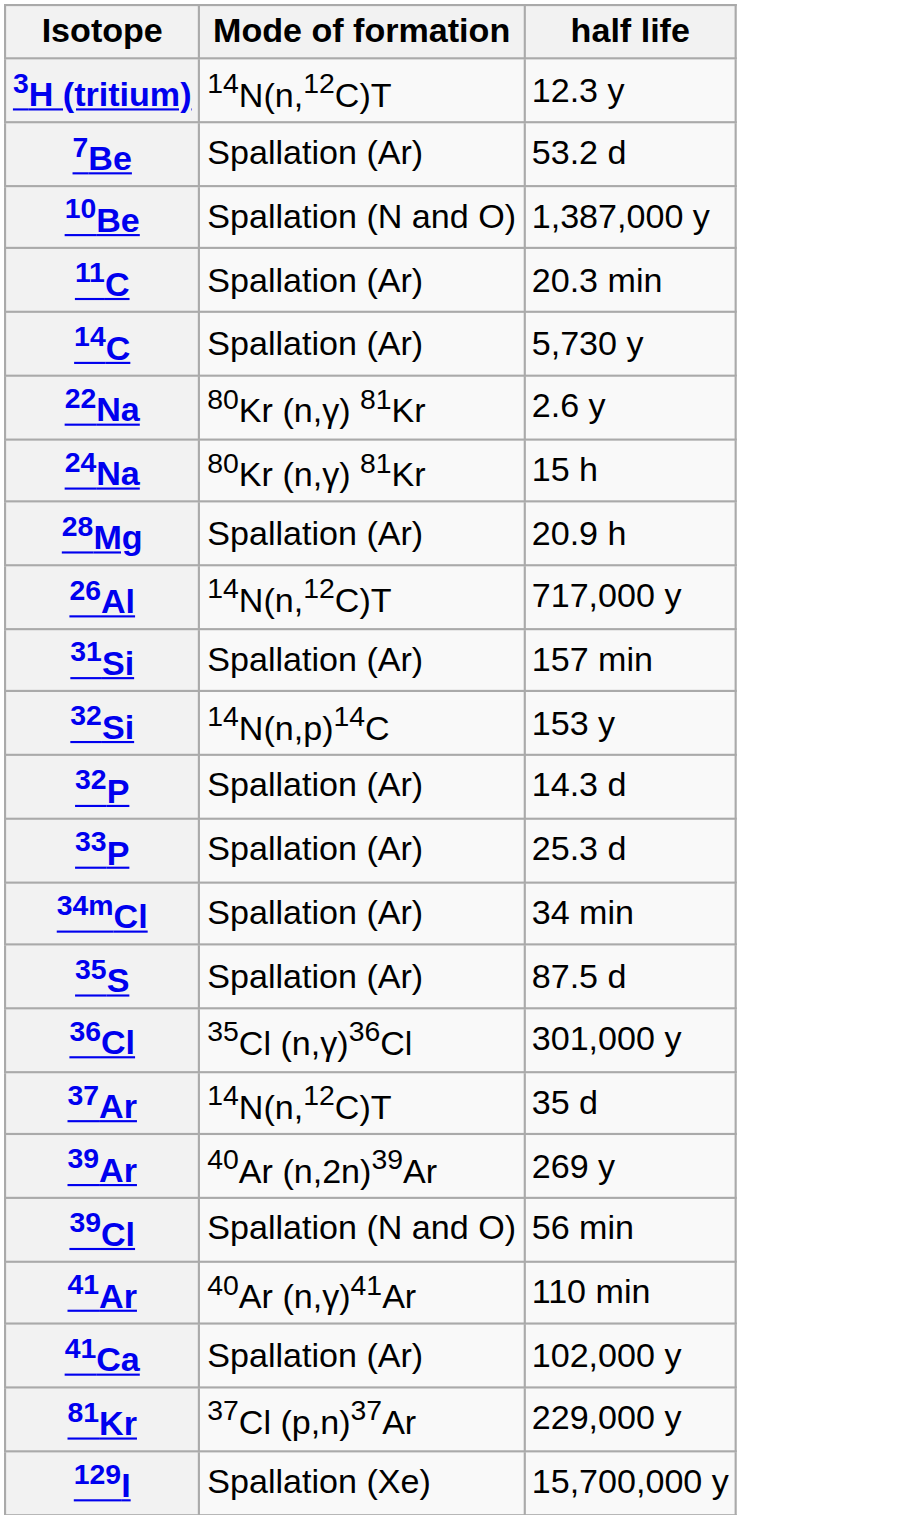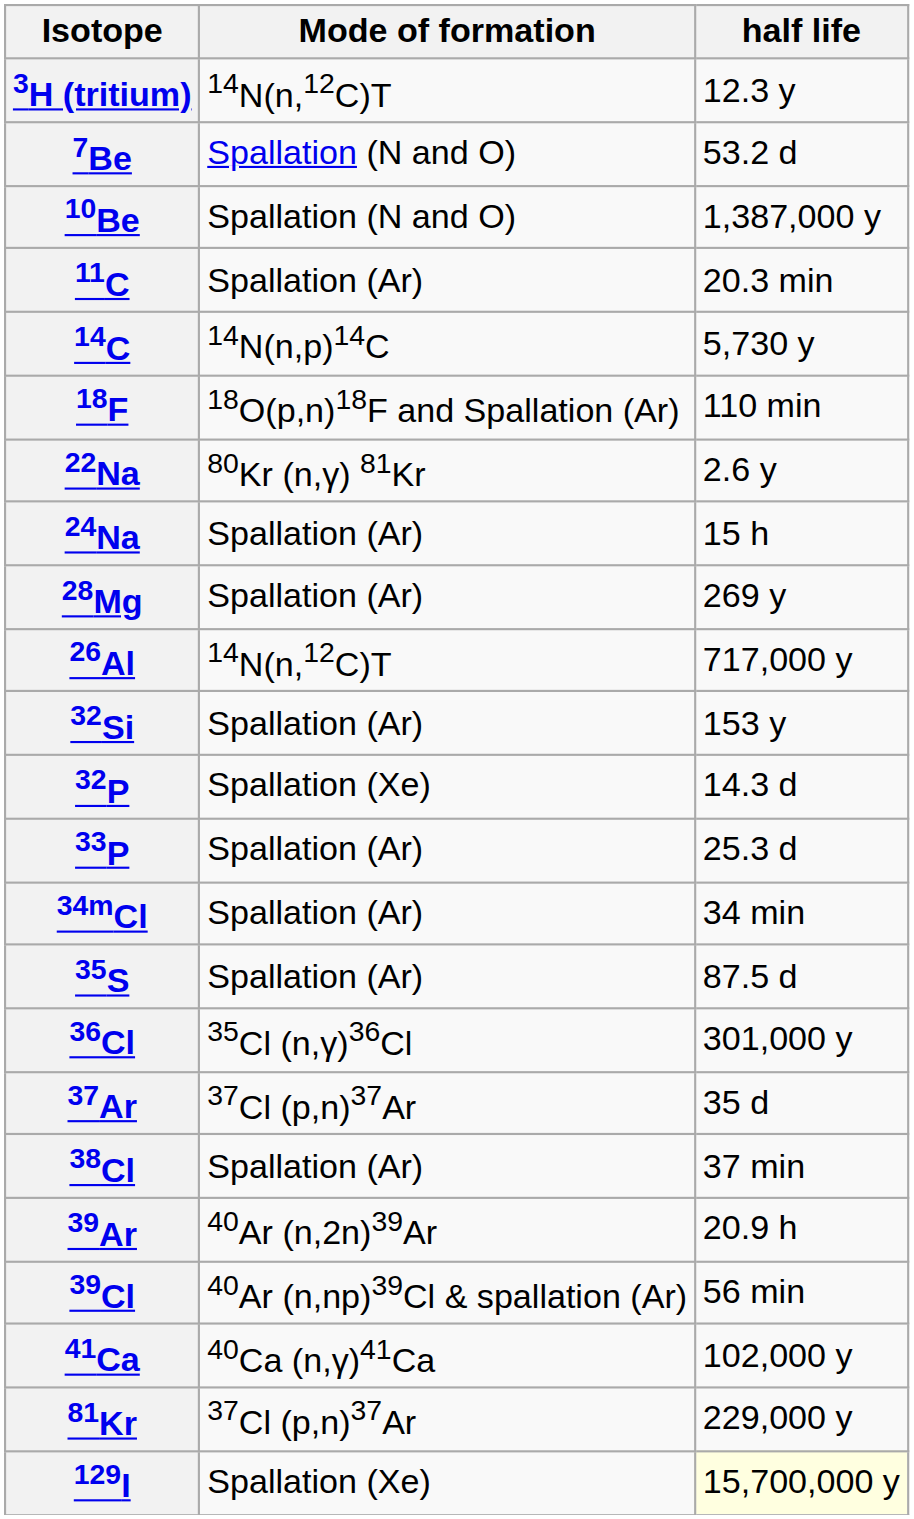7Be | Mode of formation: Spallation (Ar) -> Spallation (N and O)
14C | Mode of formation: Spallation (Ar) -> 14N(n,p)14C
+ row: 18F | 18O(p,n)18F and Spallation (Ar) | 110 min
24Na | Mode of formation: 80Kr (n,γ) 81Kr -> Spallation (Ar)
28Mg | half life: 20.9 h -> 269 y
- row: 31Si | Spallation (Ar) | 157 min
32Si | Mode of formation: 14N(n,p)14C -> Spallation (Ar)
32P | Mode of formation: Spallation (Ar) -> Spallation (Xe)
37Ar | Mode of formation: 14N(n,12C)T -> 37Cl (p,n)37Ar
+ row: 38Cl | Spallation (Ar) | 37 min
39Ar | half life: 269 y -> 20.9 h
39Cl | Mode of formation: Spallation (N and O) -> 40Ar (n,np)39Cl & spallation (Ar)
- row: 41Ar | 40Ar (n,γ)41Ar | 110 min
41Ca | Mode of formation: Spallation (Ar) -> 40Ca (n,γ)41Ca
129I | half life: no background -> lightyellow background
